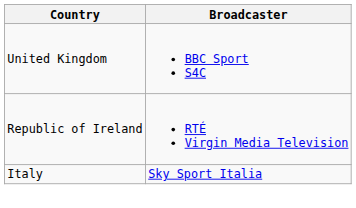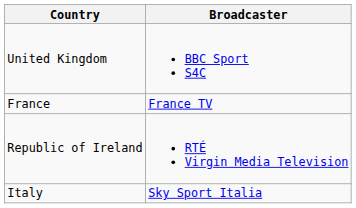+ row: France | France TV
